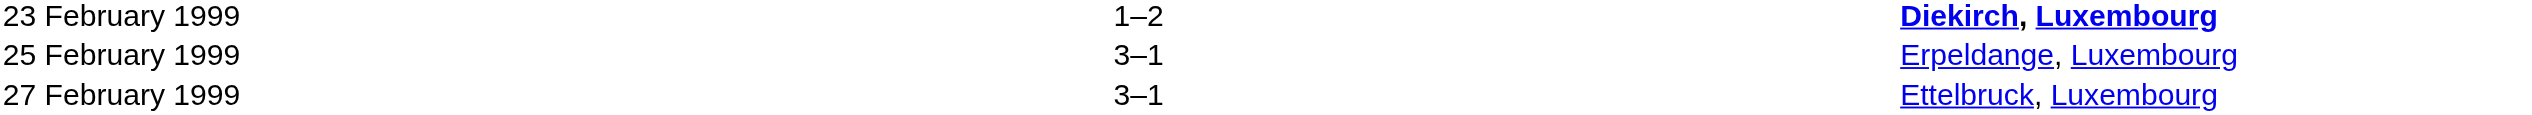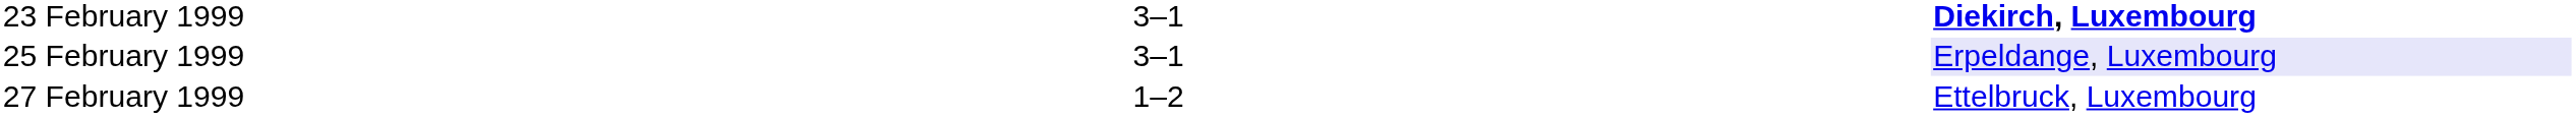23 February 1999 | column 3: 1–2 -> 3–1
25 February 1999 | column 5: no background -> lavender background
27 February 1999 | column 3: 3–1 -> 1–2
